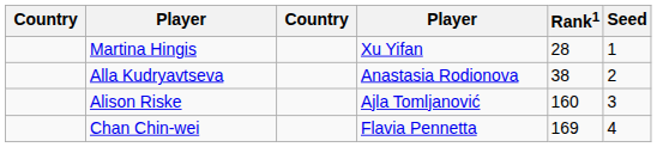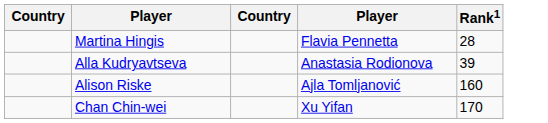- column: Seed | 1 | 2 | 3 | 4
Martina Hingis | column 4: Xu Yifan -> Flavia Pennetta
Alla Kudryavtseva | Rank1: 38 -> 39
Chan Chin-wei | column 4: Flavia Pennetta -> Xu Yifan
Chan Chin-wei | Rank1: 169 -> 170
